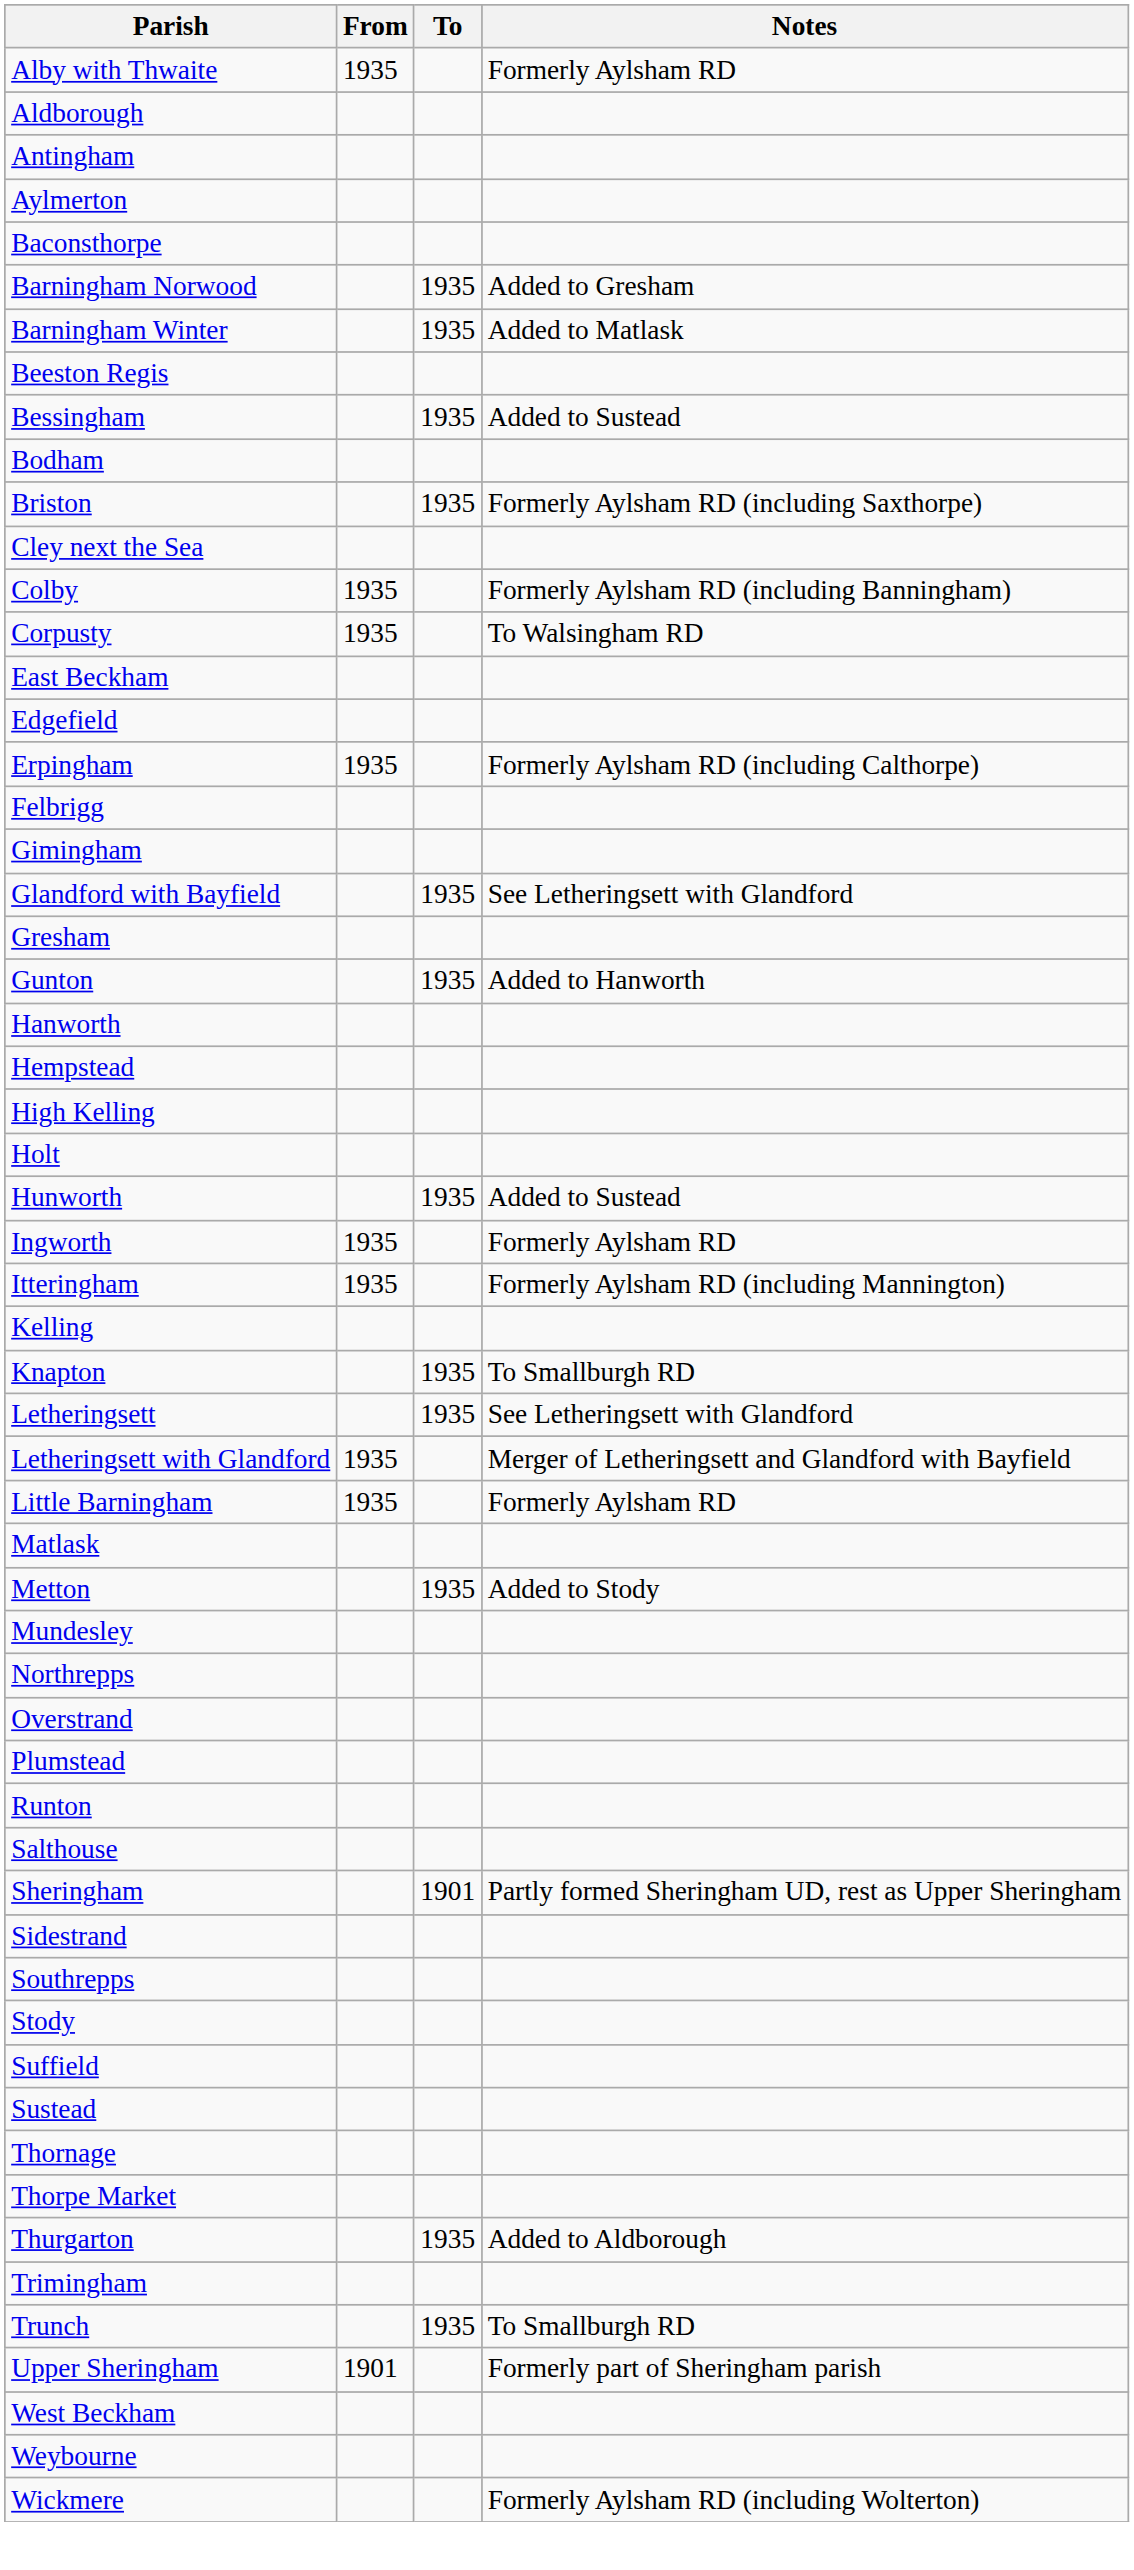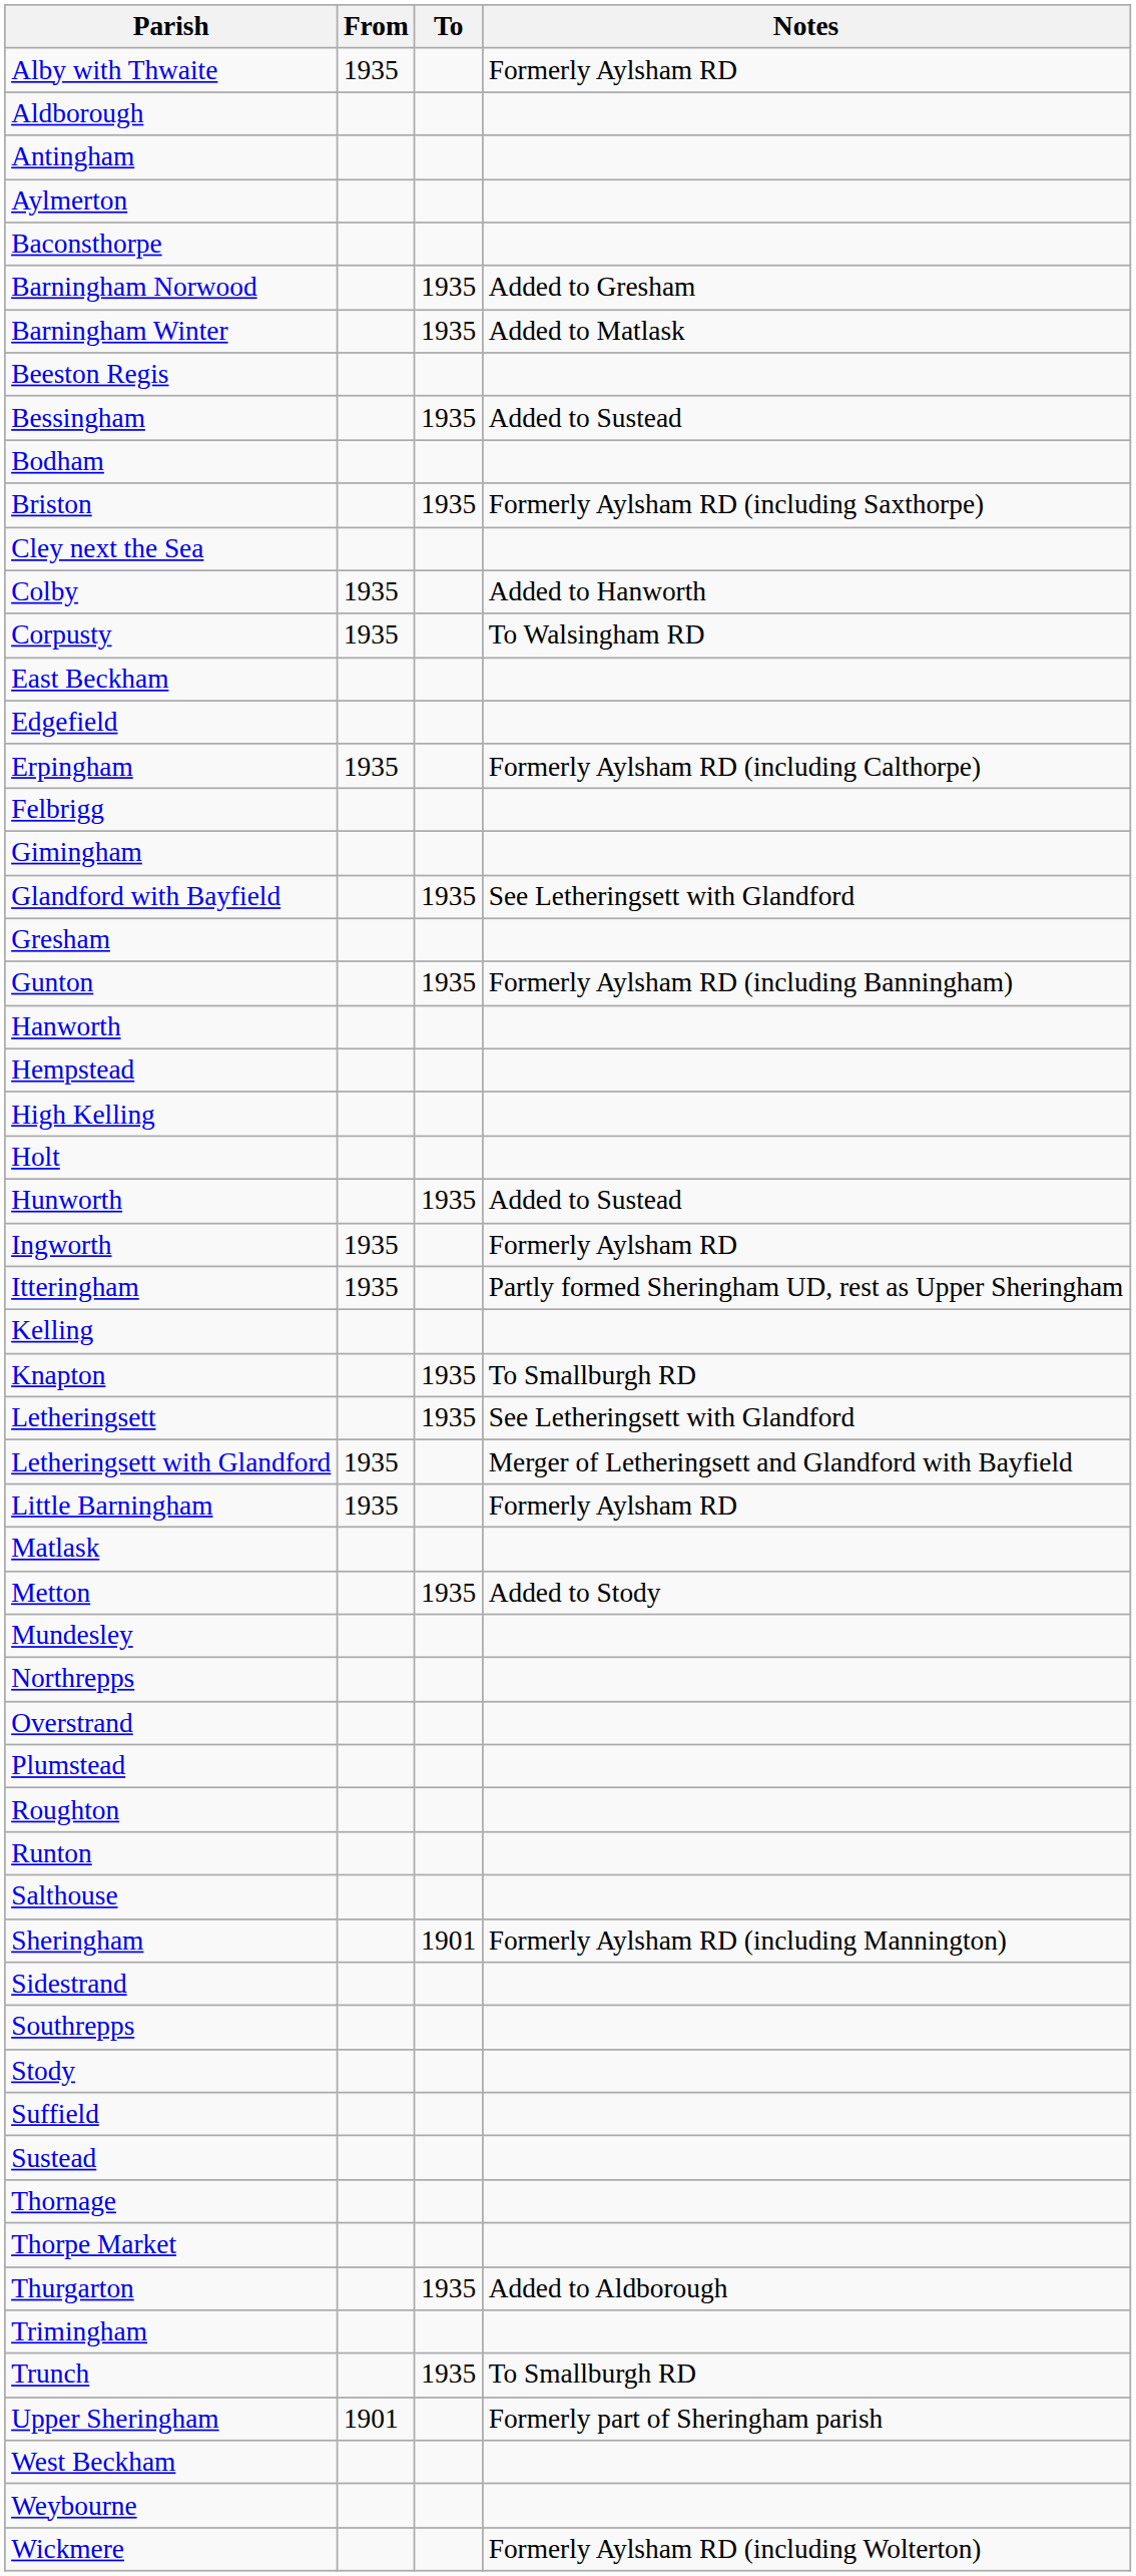Colby | Notes: Formerly Aylsham RD (including Banningham) -> Added to Hanworth
Gunton | Notes: Added to Hanworth -> Formerly Aylsham RD (including Banningham)
Itteringham | Notes: Formerly Aylsham RD (including Mannington) -> Partly formed Sheringham UD, rest as Upper Sheringham
+ row: Roughton
Sheringham | Notes: Partly formed Sheringham UD, rest as Upper Sheringham -> Formerly Aylsham RD (including Mannington)
